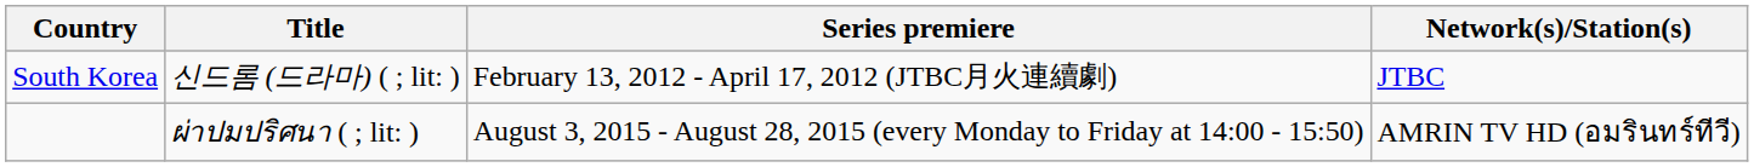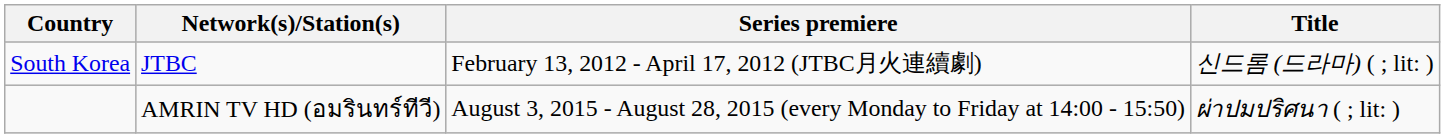columns swapped: Network(s)/Station(s) <-> Title
